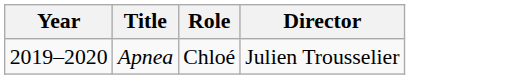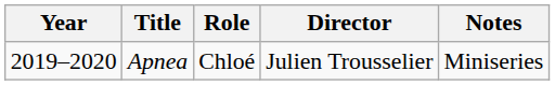+ column: Notes | Miniseries
